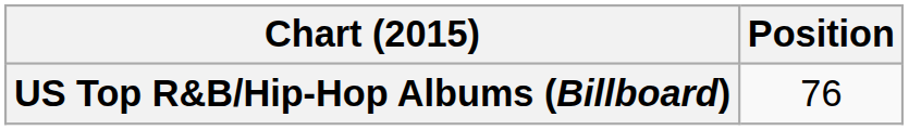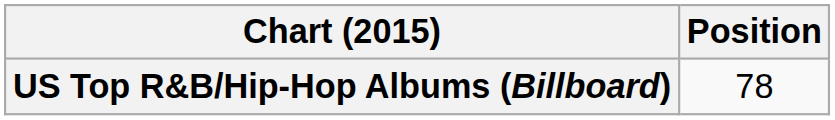US Top R&B/Hip-Hop Albums (Billboard) | Position: 76 -> 78
